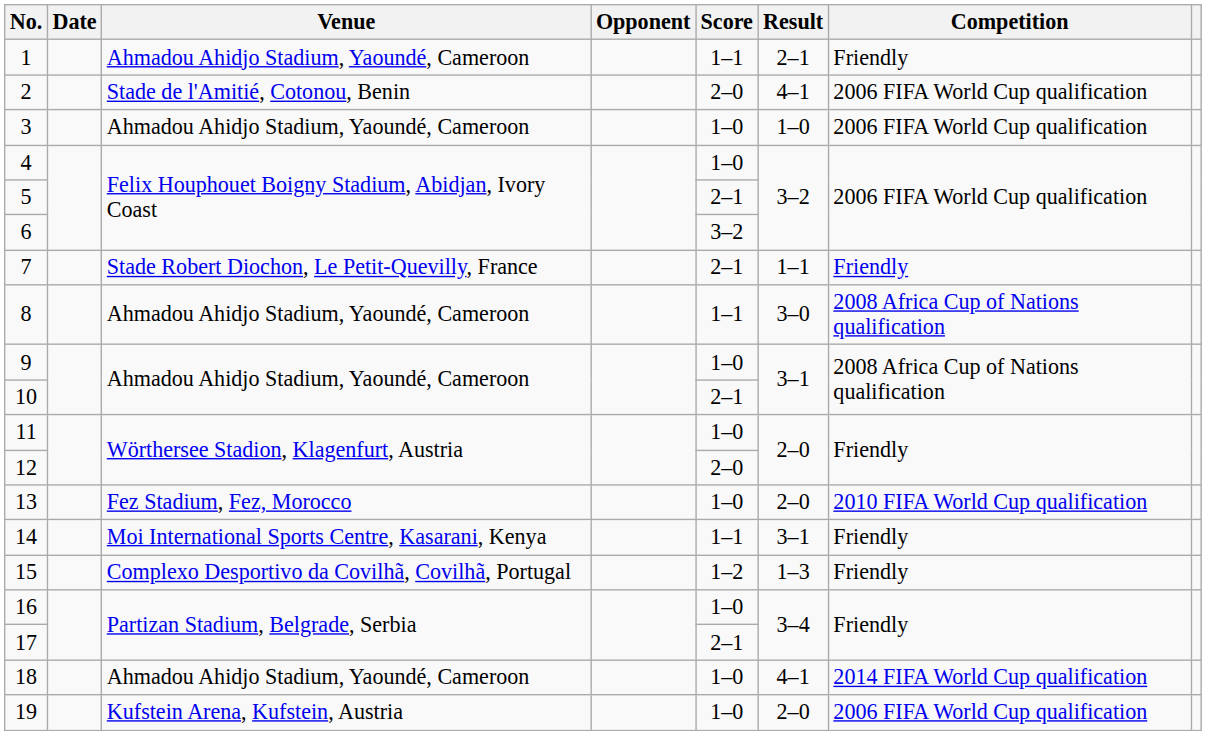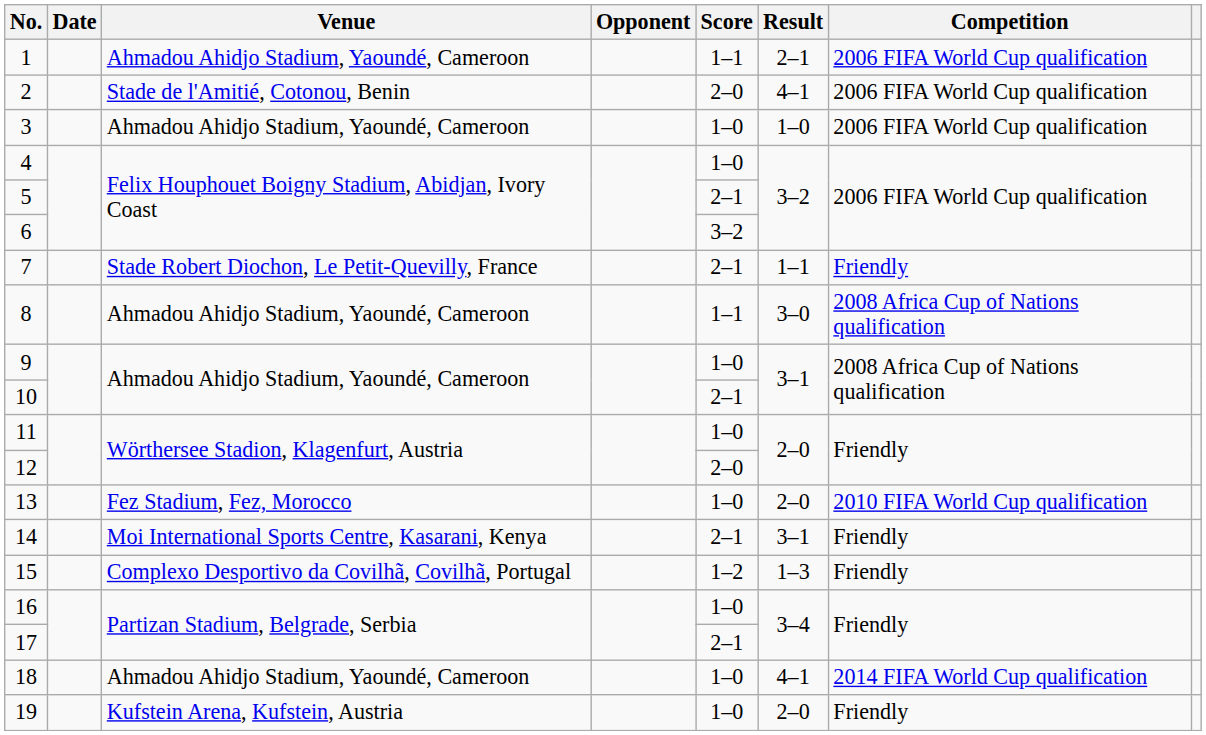1 | Competition: Friendly -> 2006 FIFA World Cup qualification
14 | Score: 1–1 -> 2–1
19 | Competition: 2006 FIFA World Cup qualification -> Friendly
